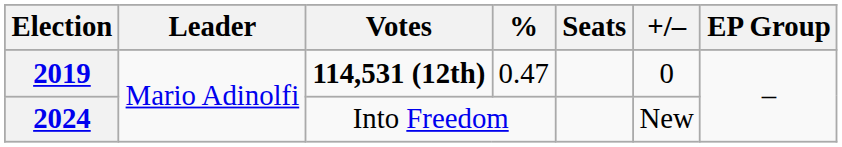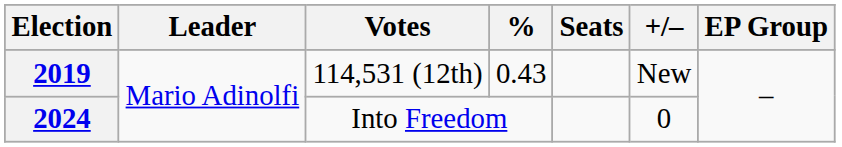2019 | Votes: bold -> normal
2019 | %: 0.47 -> 0.43
2019 | +/–: 0 -> New
2024 | +/–: New -> 0
